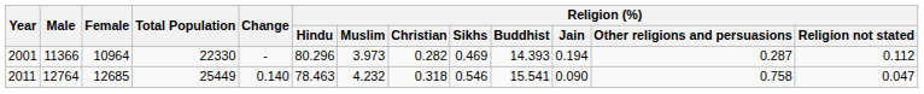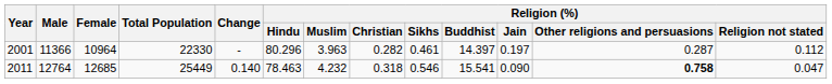2001 | Religion (%) / Muslim: 3.973 -> 3.963
2001 | Religion (%) / Sikhs: 0.469 -> 0.461
2001 | Religion (%) / Buddhist: 14.393 -> 14.397
2001 | Religion (%) / Jain: 0.194 -> 0.197
2011 | Religion (%) / Other religions and persuasions: normal -> bold
